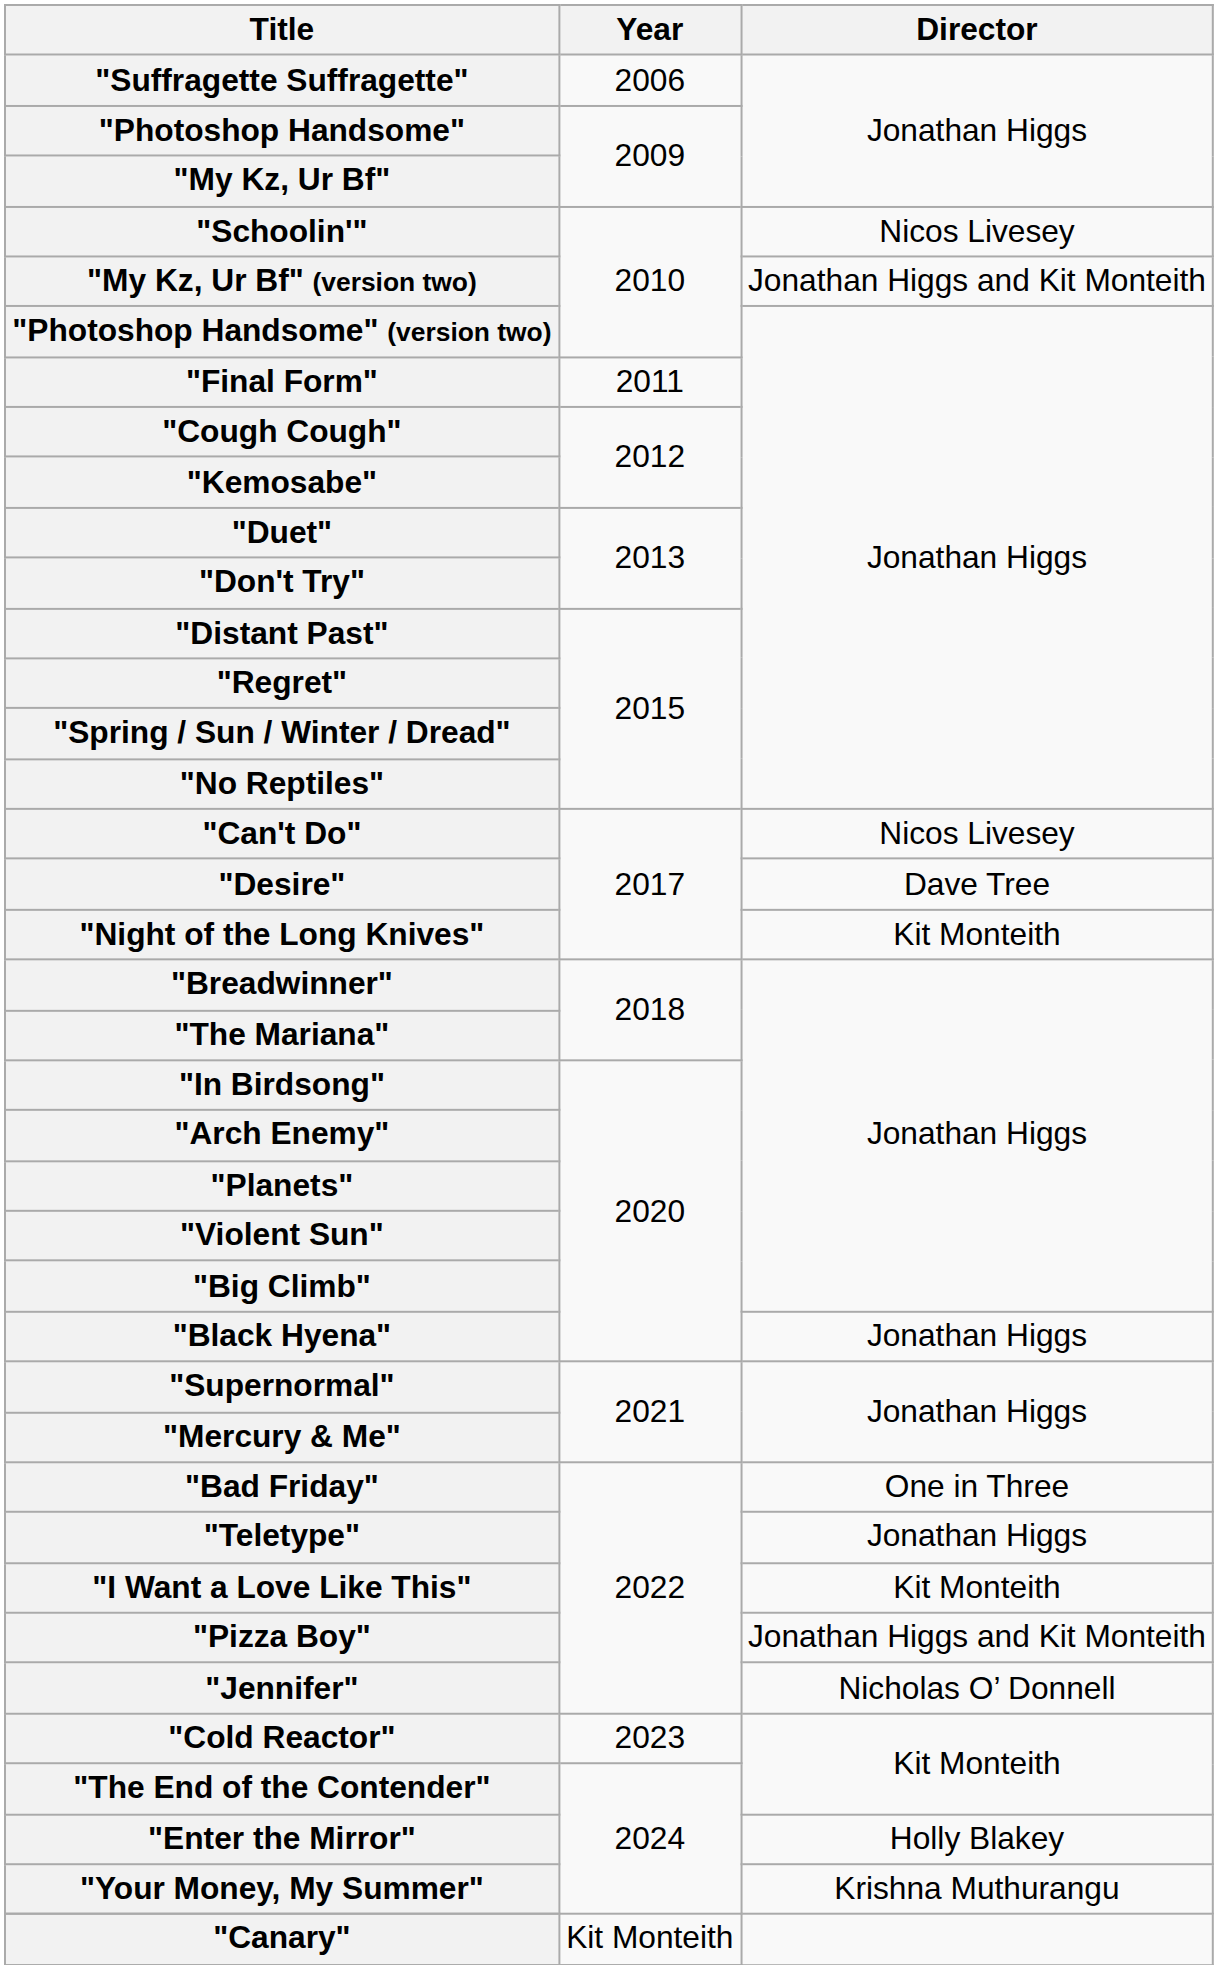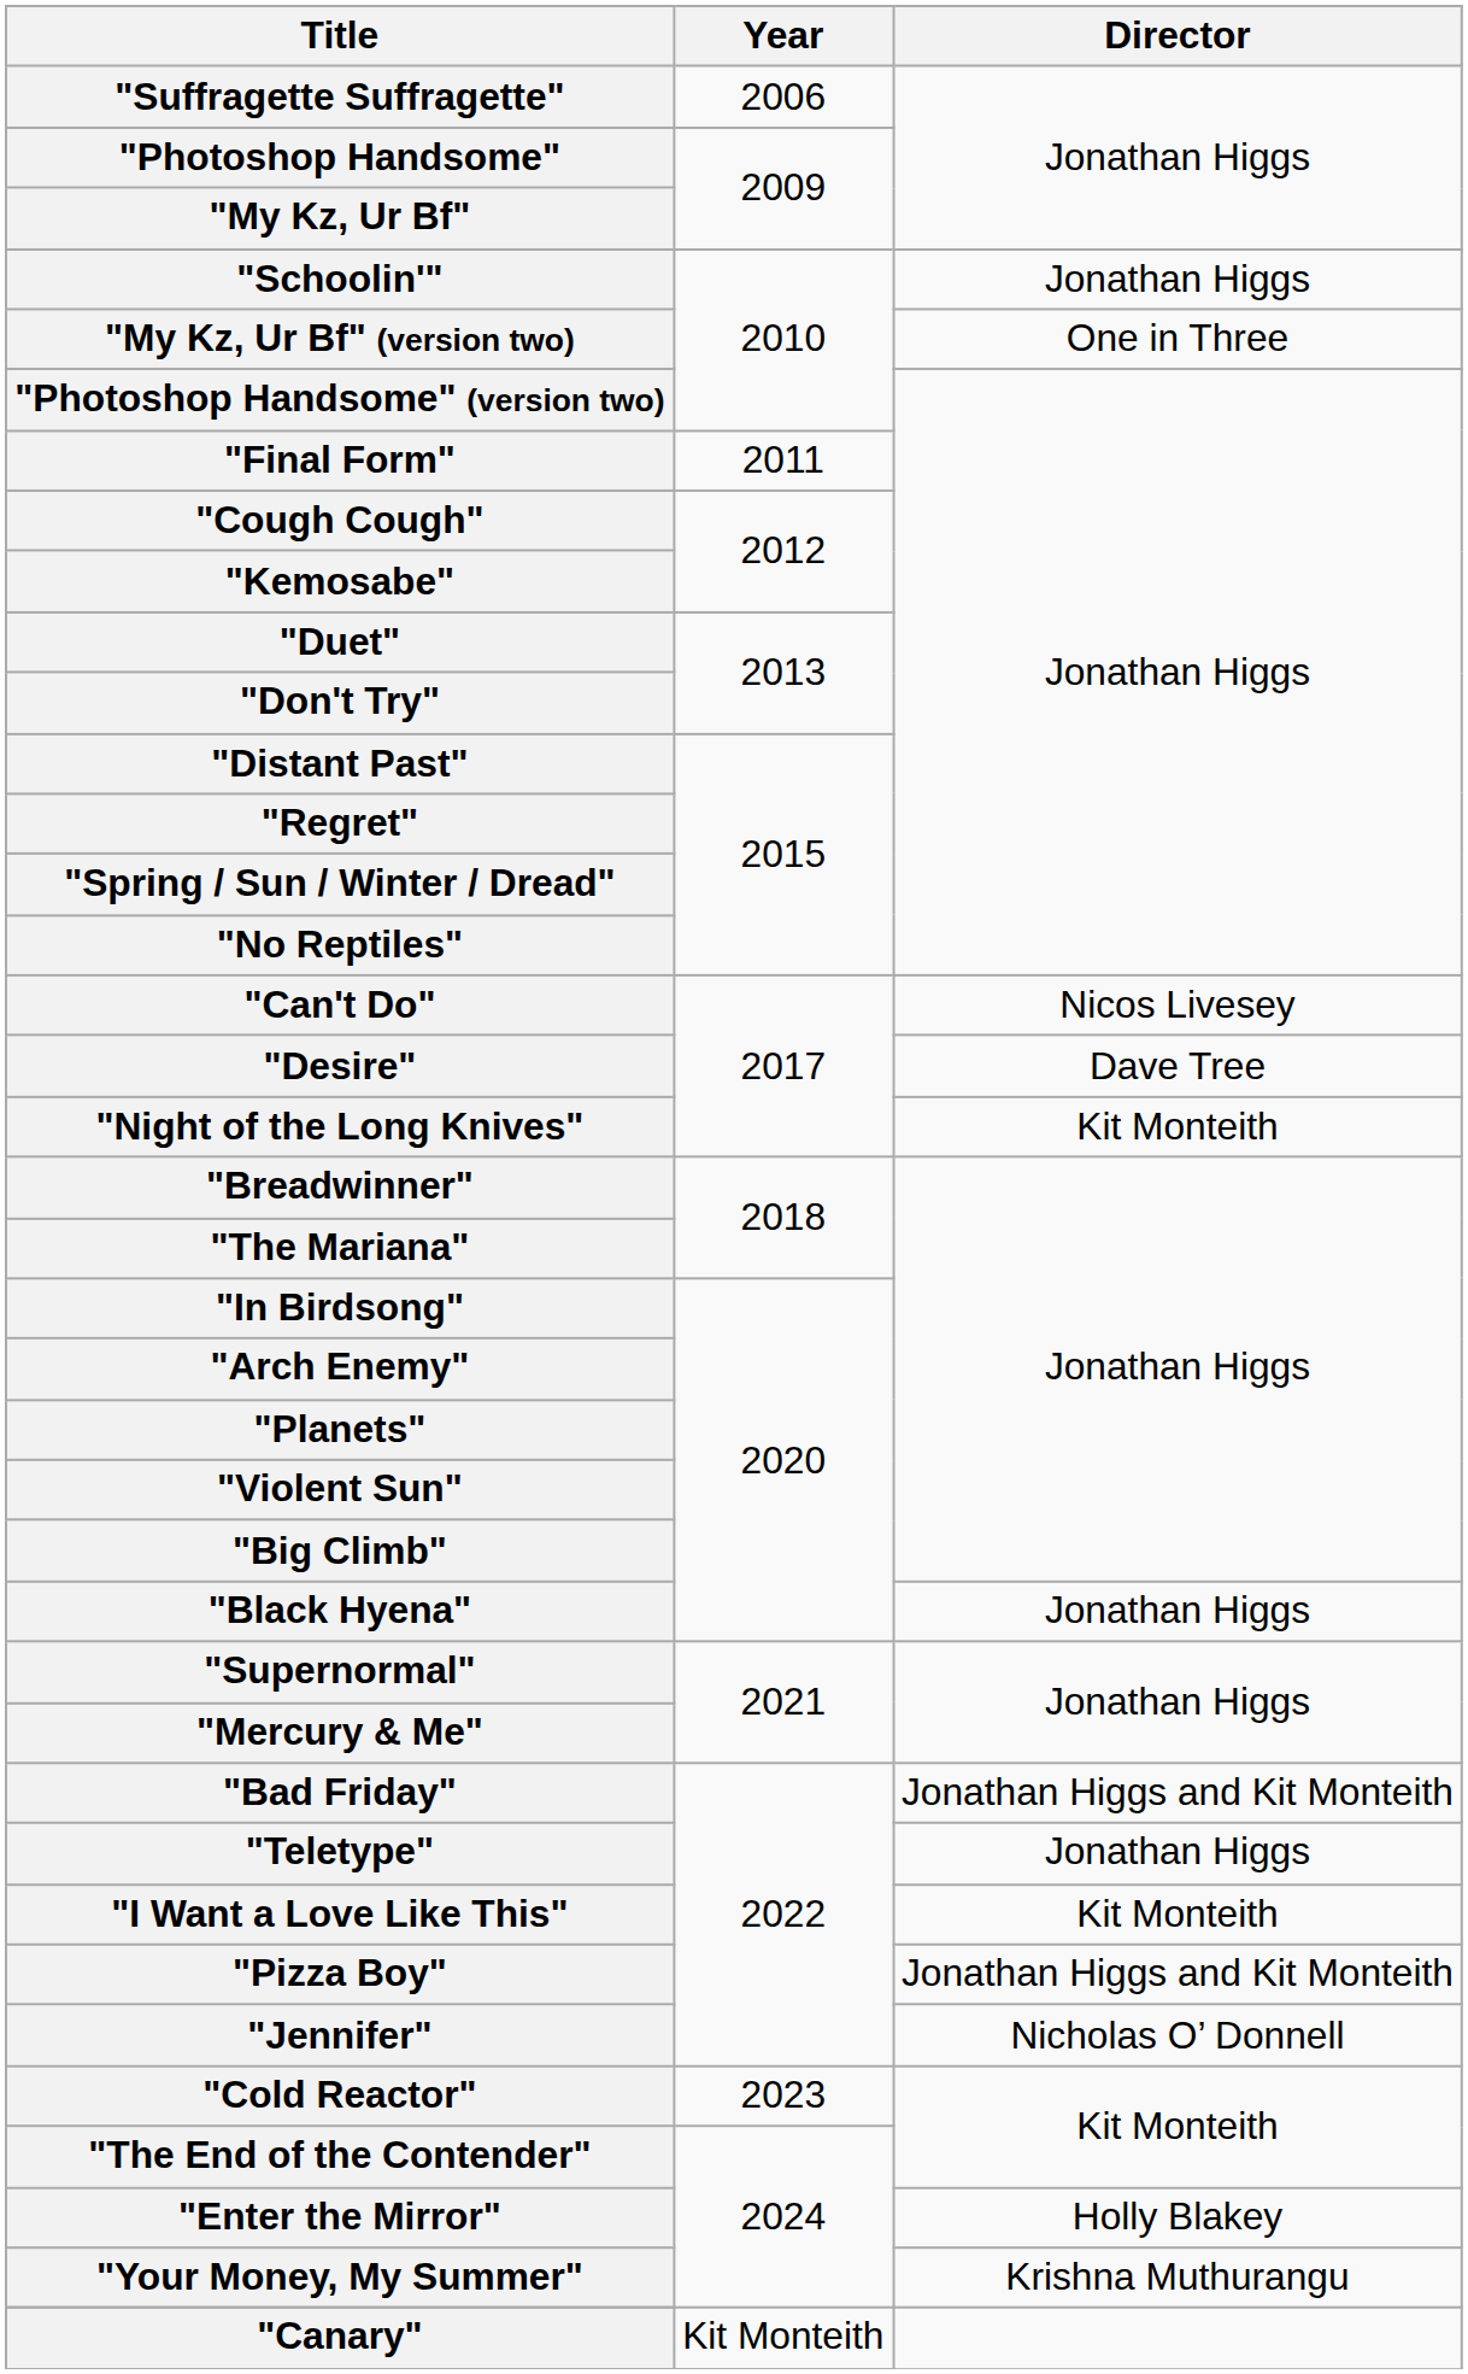"Schoolin'" | Director: Nicos Livesey -> Jonathan Higgs
"My Kz, Ur Bf" (version two) | Director: Jonathan Higgs and Kit Monteith -> One in Three
"Bad Friday" | Director: One in Three -> Jonathan Higgs and Kit Monteith
